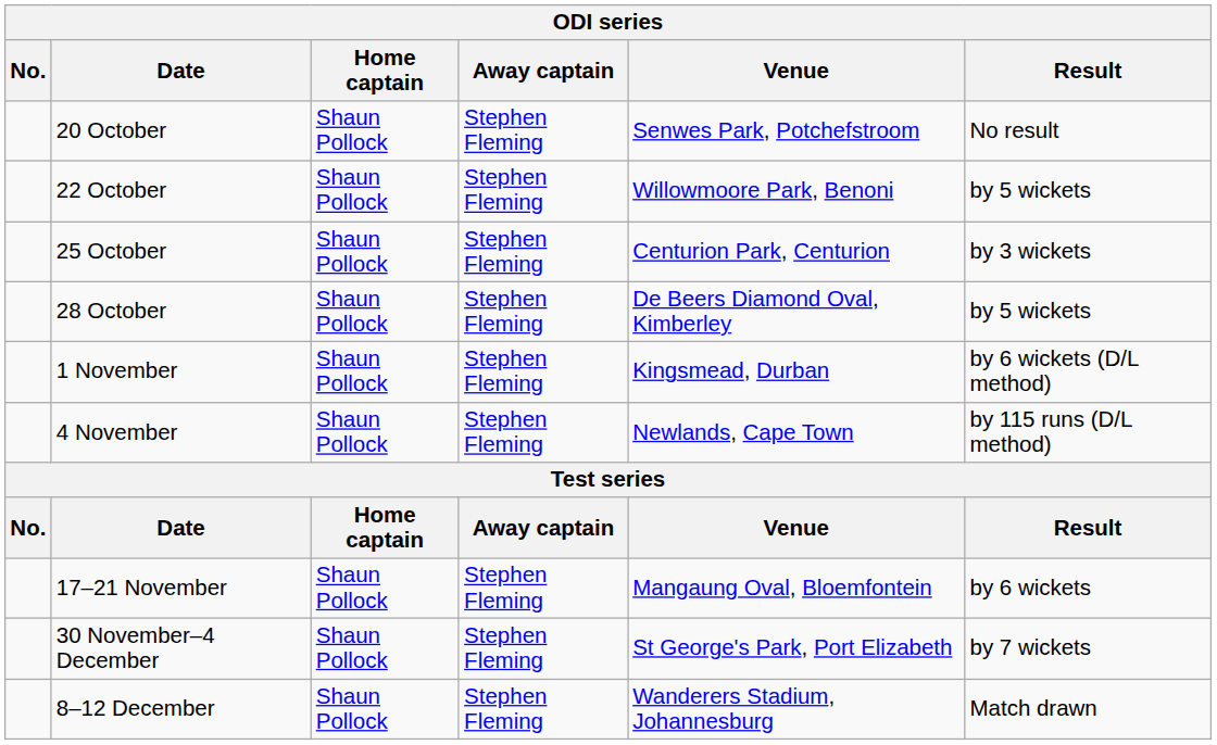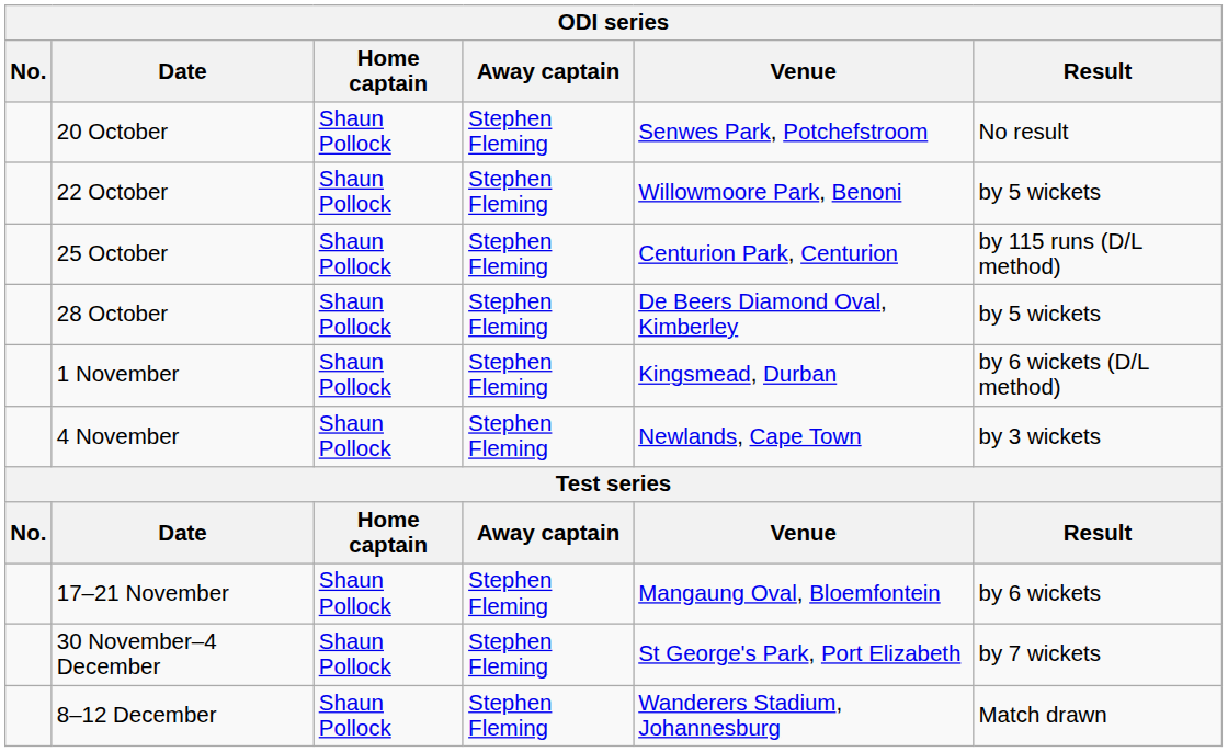25 October | Result: by 3 wickets -> by 115 runs (D/L method)
4 November | Result: by 115 runs (D/L method) -> by 3 wickets
